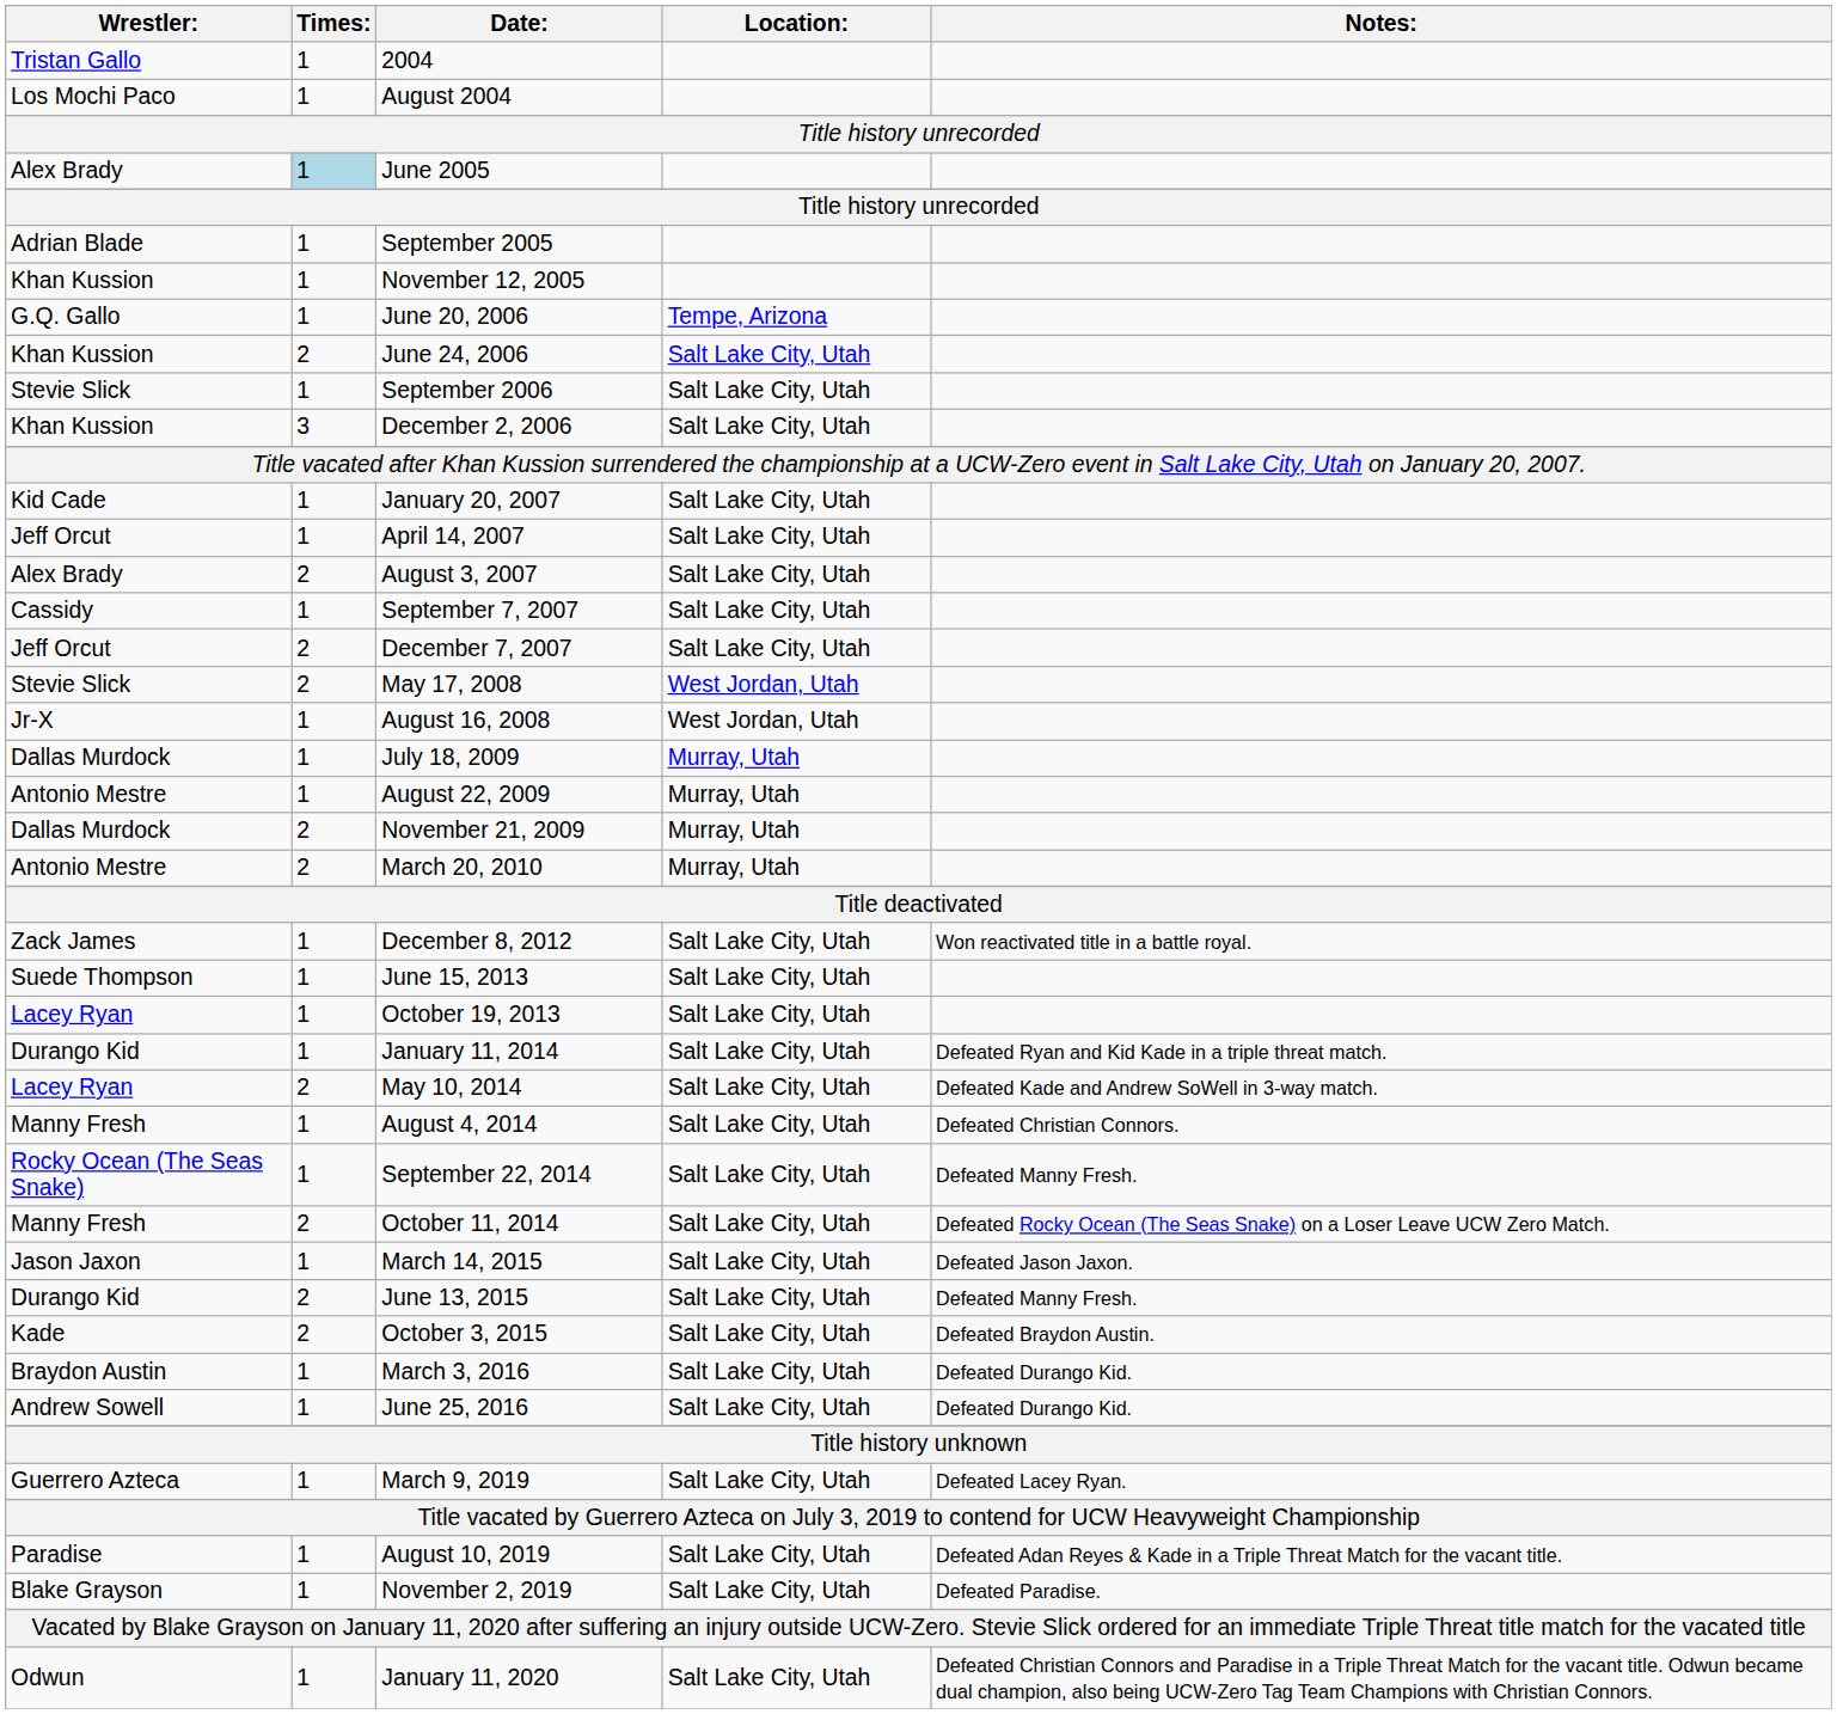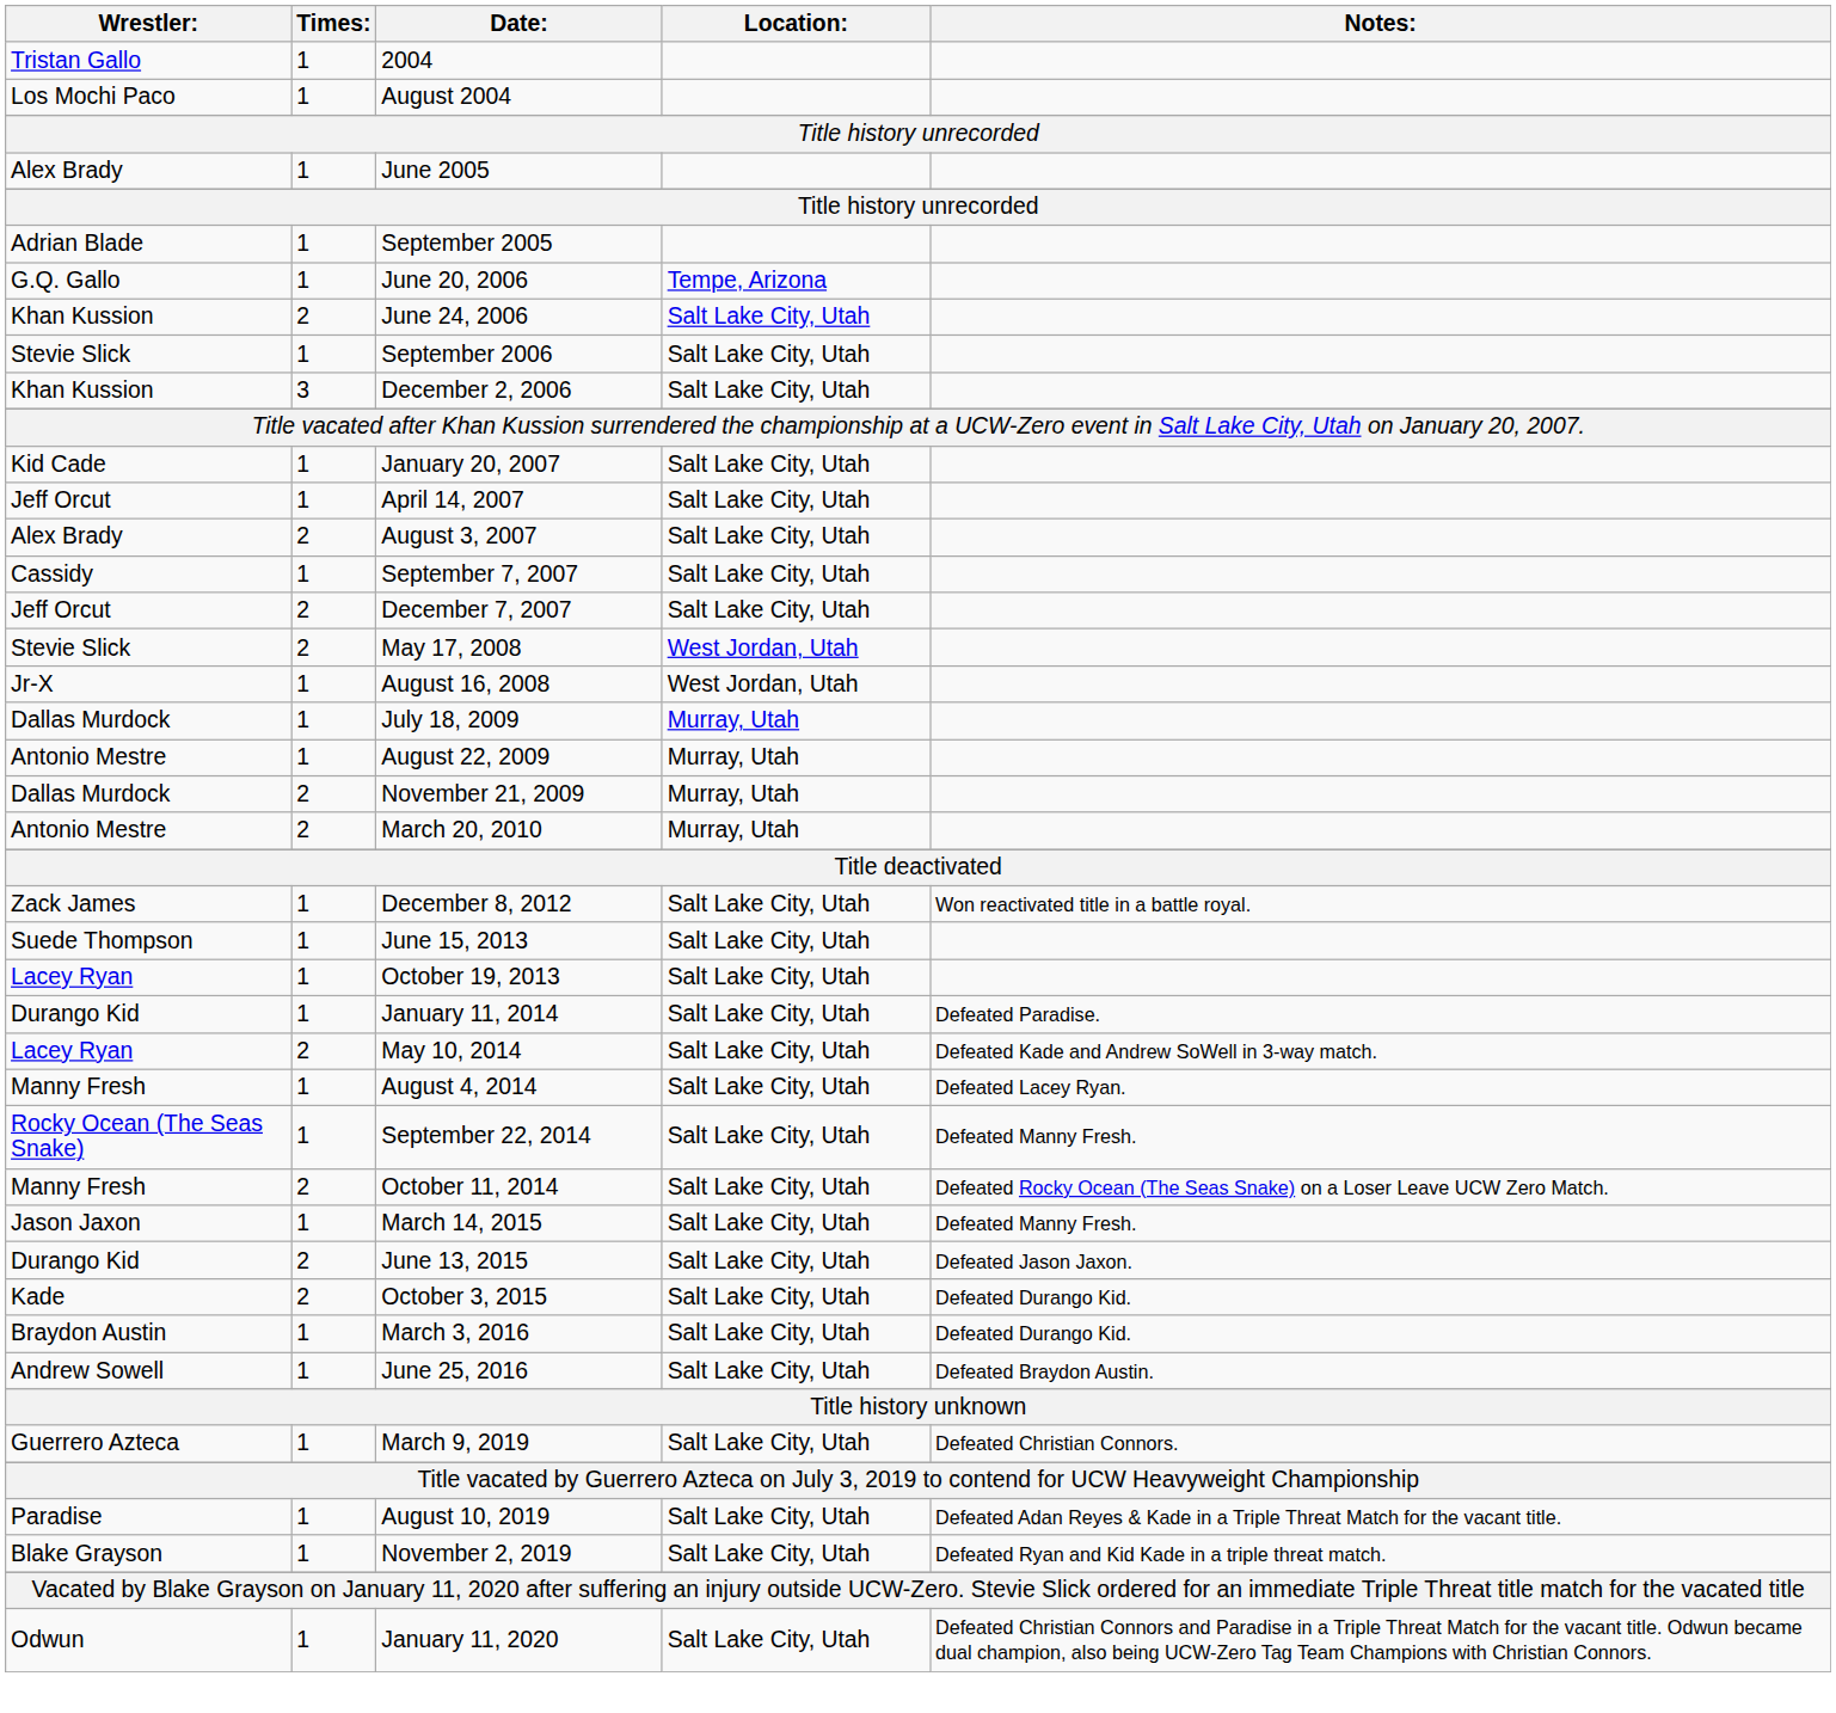June 2005 | Times:: lightblue background -> no background
- row: Khan Kussion | 1 | November 12, 2005
January 11, 2014 | Notes:: Defeated Ryan and Kid Kade in a triple threat match. -> Defeated Paradise.
August 4, 2014 | Notes:: Defeated Christian Connors. -> Defeated Lacey Ryan.
March 14, 2015 | Notes:: Defeated Jason Jaxon. -> Defeated Manny Fresh.
June 13, 2015 | Notes:: Defeated Manny Fresh. -> Defeated Jason Jaxon.
October 3, 2015 | Notes:: Defeated Braydon Austin. -> Defeated Durango Kid.
June 25, 2016 | Notes:: Defeated Durango Kid. -> Defeated Braydon Austin.
March 9, 2019 | Notes:: Defeated Lacey Ryan. -> Defeated Christian Connors.
November 2, 2019 | Notes:: Defeated Paradise. -> Defeated Ryan and Kid Kade in a triple threat match.
